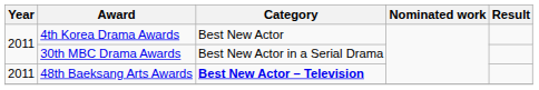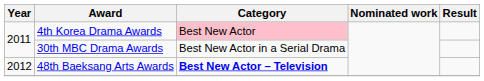4th Korea Drama Awards | Category: no background -> pink background
48th Baeksang Arts Awards | Year: 2011 -> 2012
